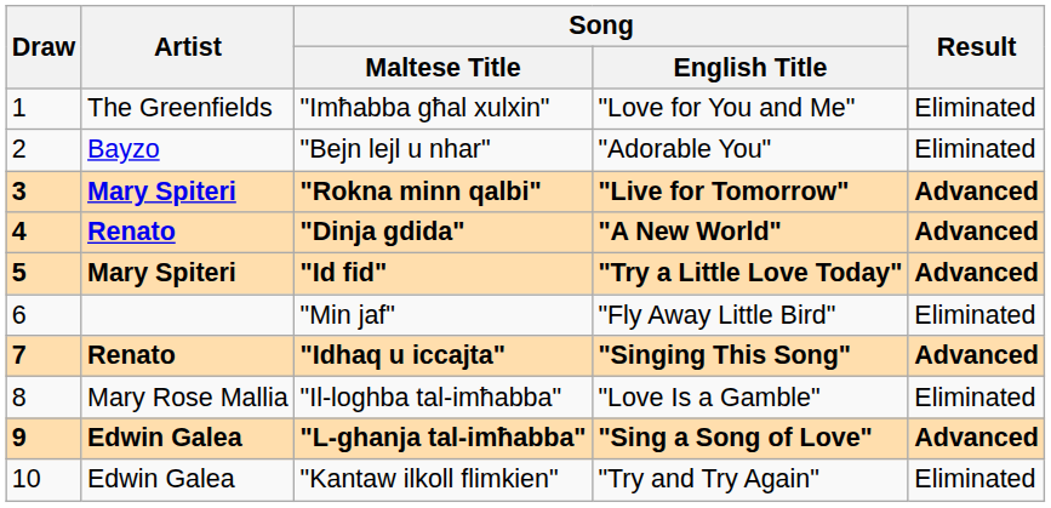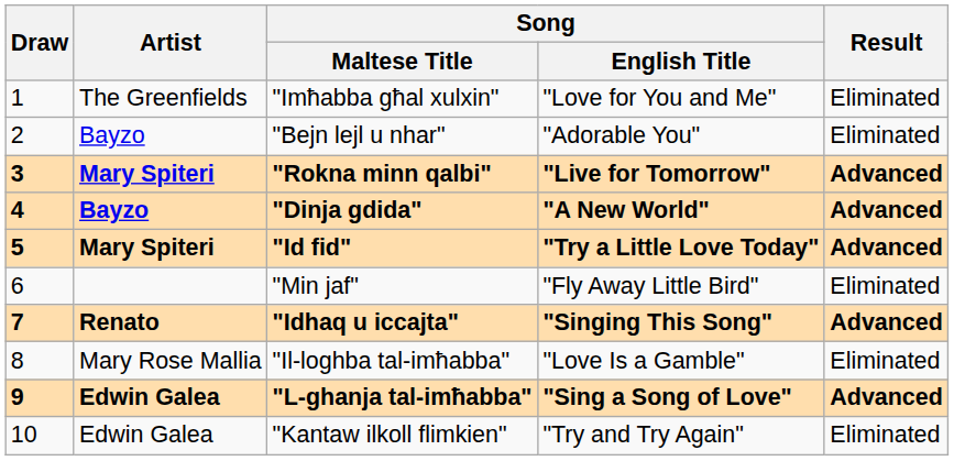"Dinja gdida" | Artist: Renato -> Bayzo
